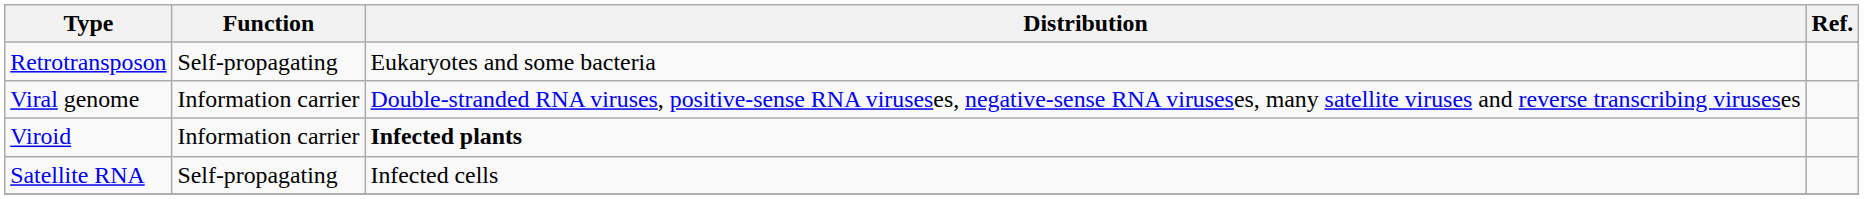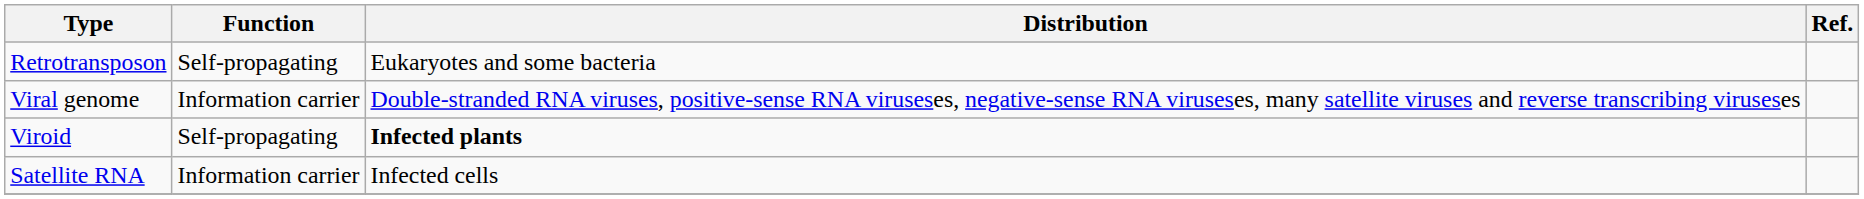Viroid | Function: Information carrier -> Self-propagating
Satellite RNA | Function: Self-propagating -> Information carrier
